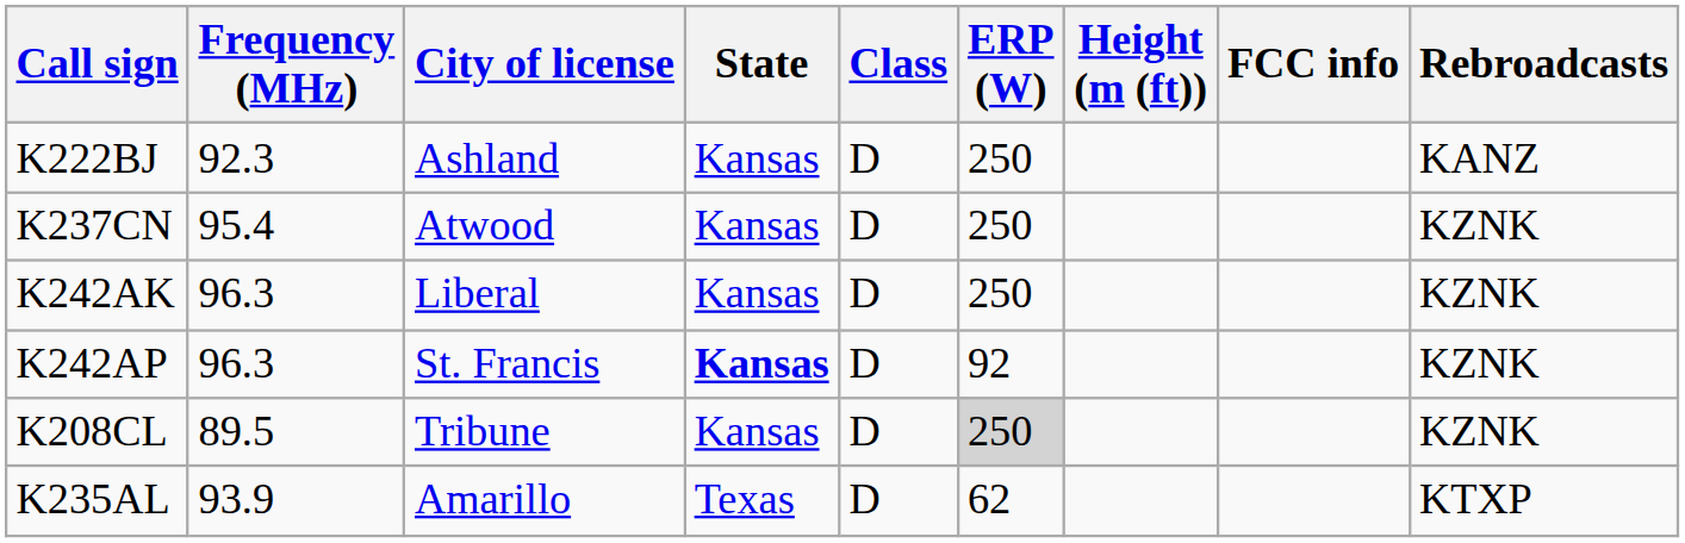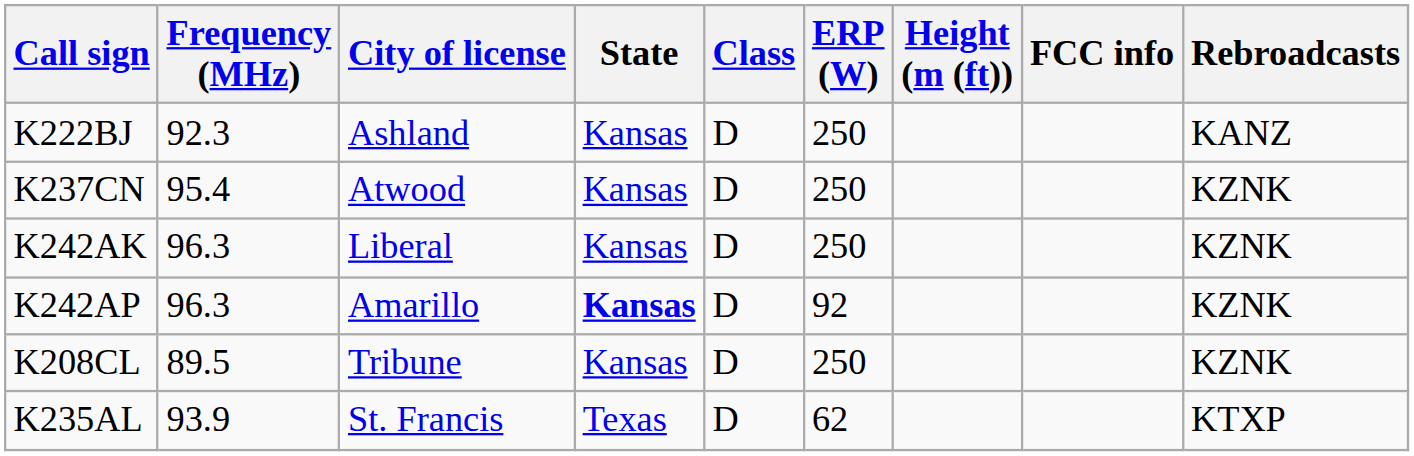K242AP | City of license: St. Francis -> Amarillo
K208CL | ERP (W): lightgrey background -> no background
K235AL | City of license: Amarillo -> St. Francis
